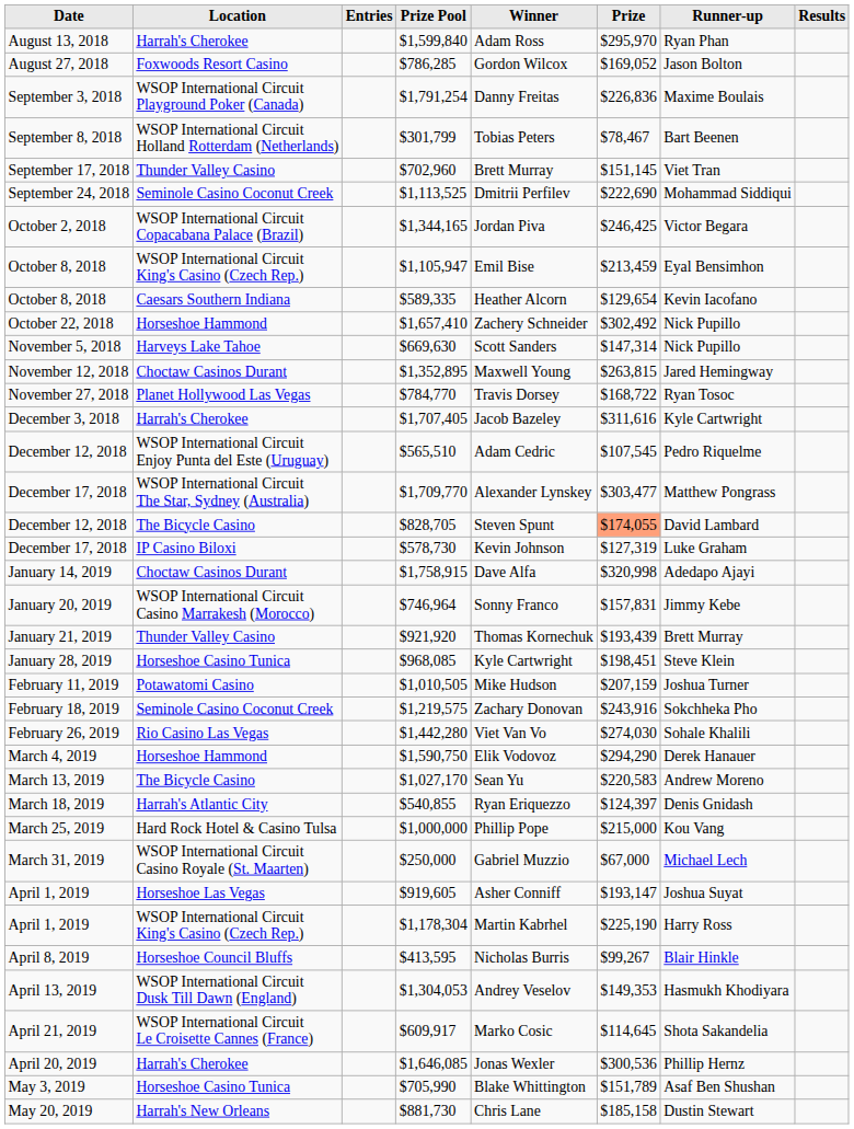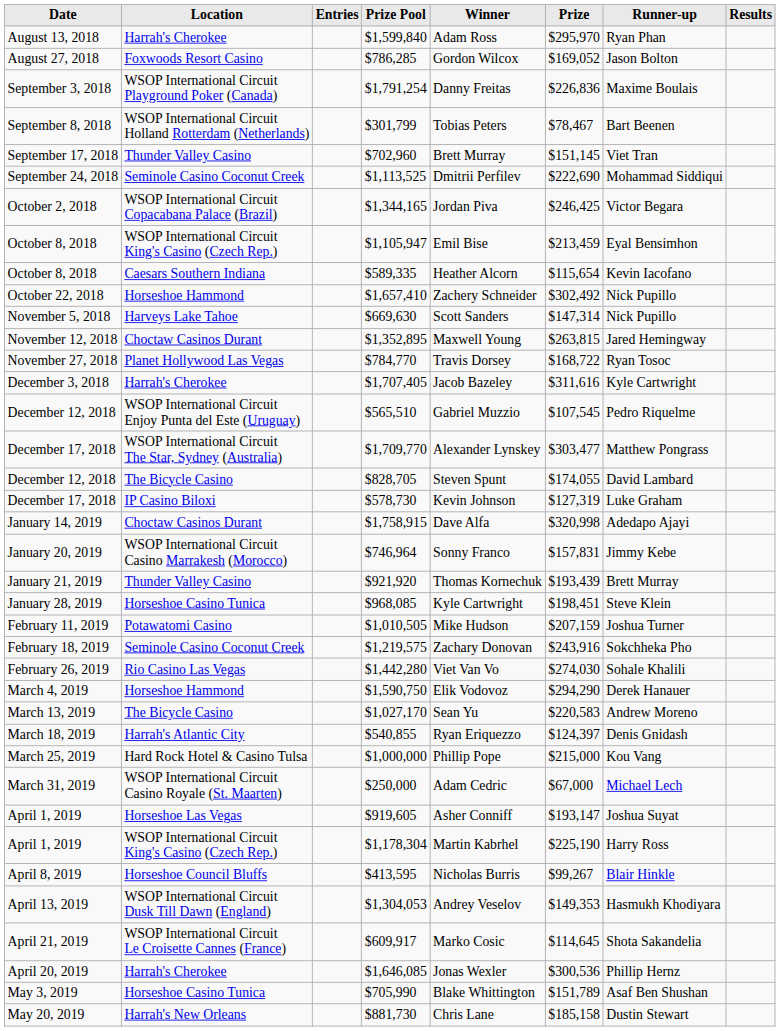$589,335 | Prize: $129,654 -> $115,654
$565,510 | Winner: Adam Cedric -> Gabriel Muzzio
$828,705 | Prize: lightsalmon background -> no background
$250,000 | Winner: Gabriel Muzzio -> Adam Cedric
